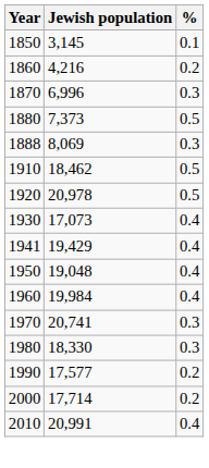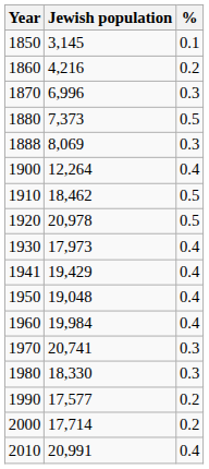+ row: 1900 | 12,264 | 0.4
1930 | Jewish population: 17,073 -> 17,973
